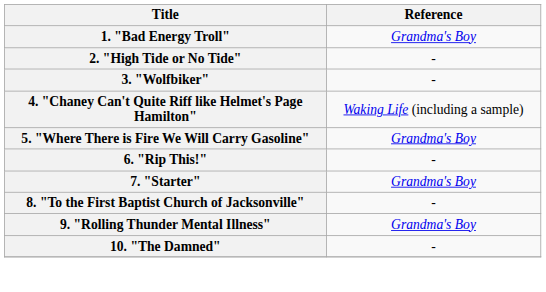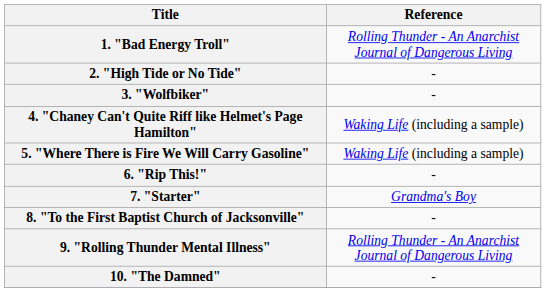1. "Bad Energy Troll" | Reference: Grandma's Boy -> Rolling Thunder - An Anarchist Journal of Dangerous Living
5. "Where There is Fire We Will Carry Gasoline" | Reference: Grandma's Boy -> Waking Life (including a sample)
9. "Rolling Thunder Mental Illness" | Reference: Grandma's Boy -> Rolling Thunder - An Anarchist Journal of Dangerous Living
